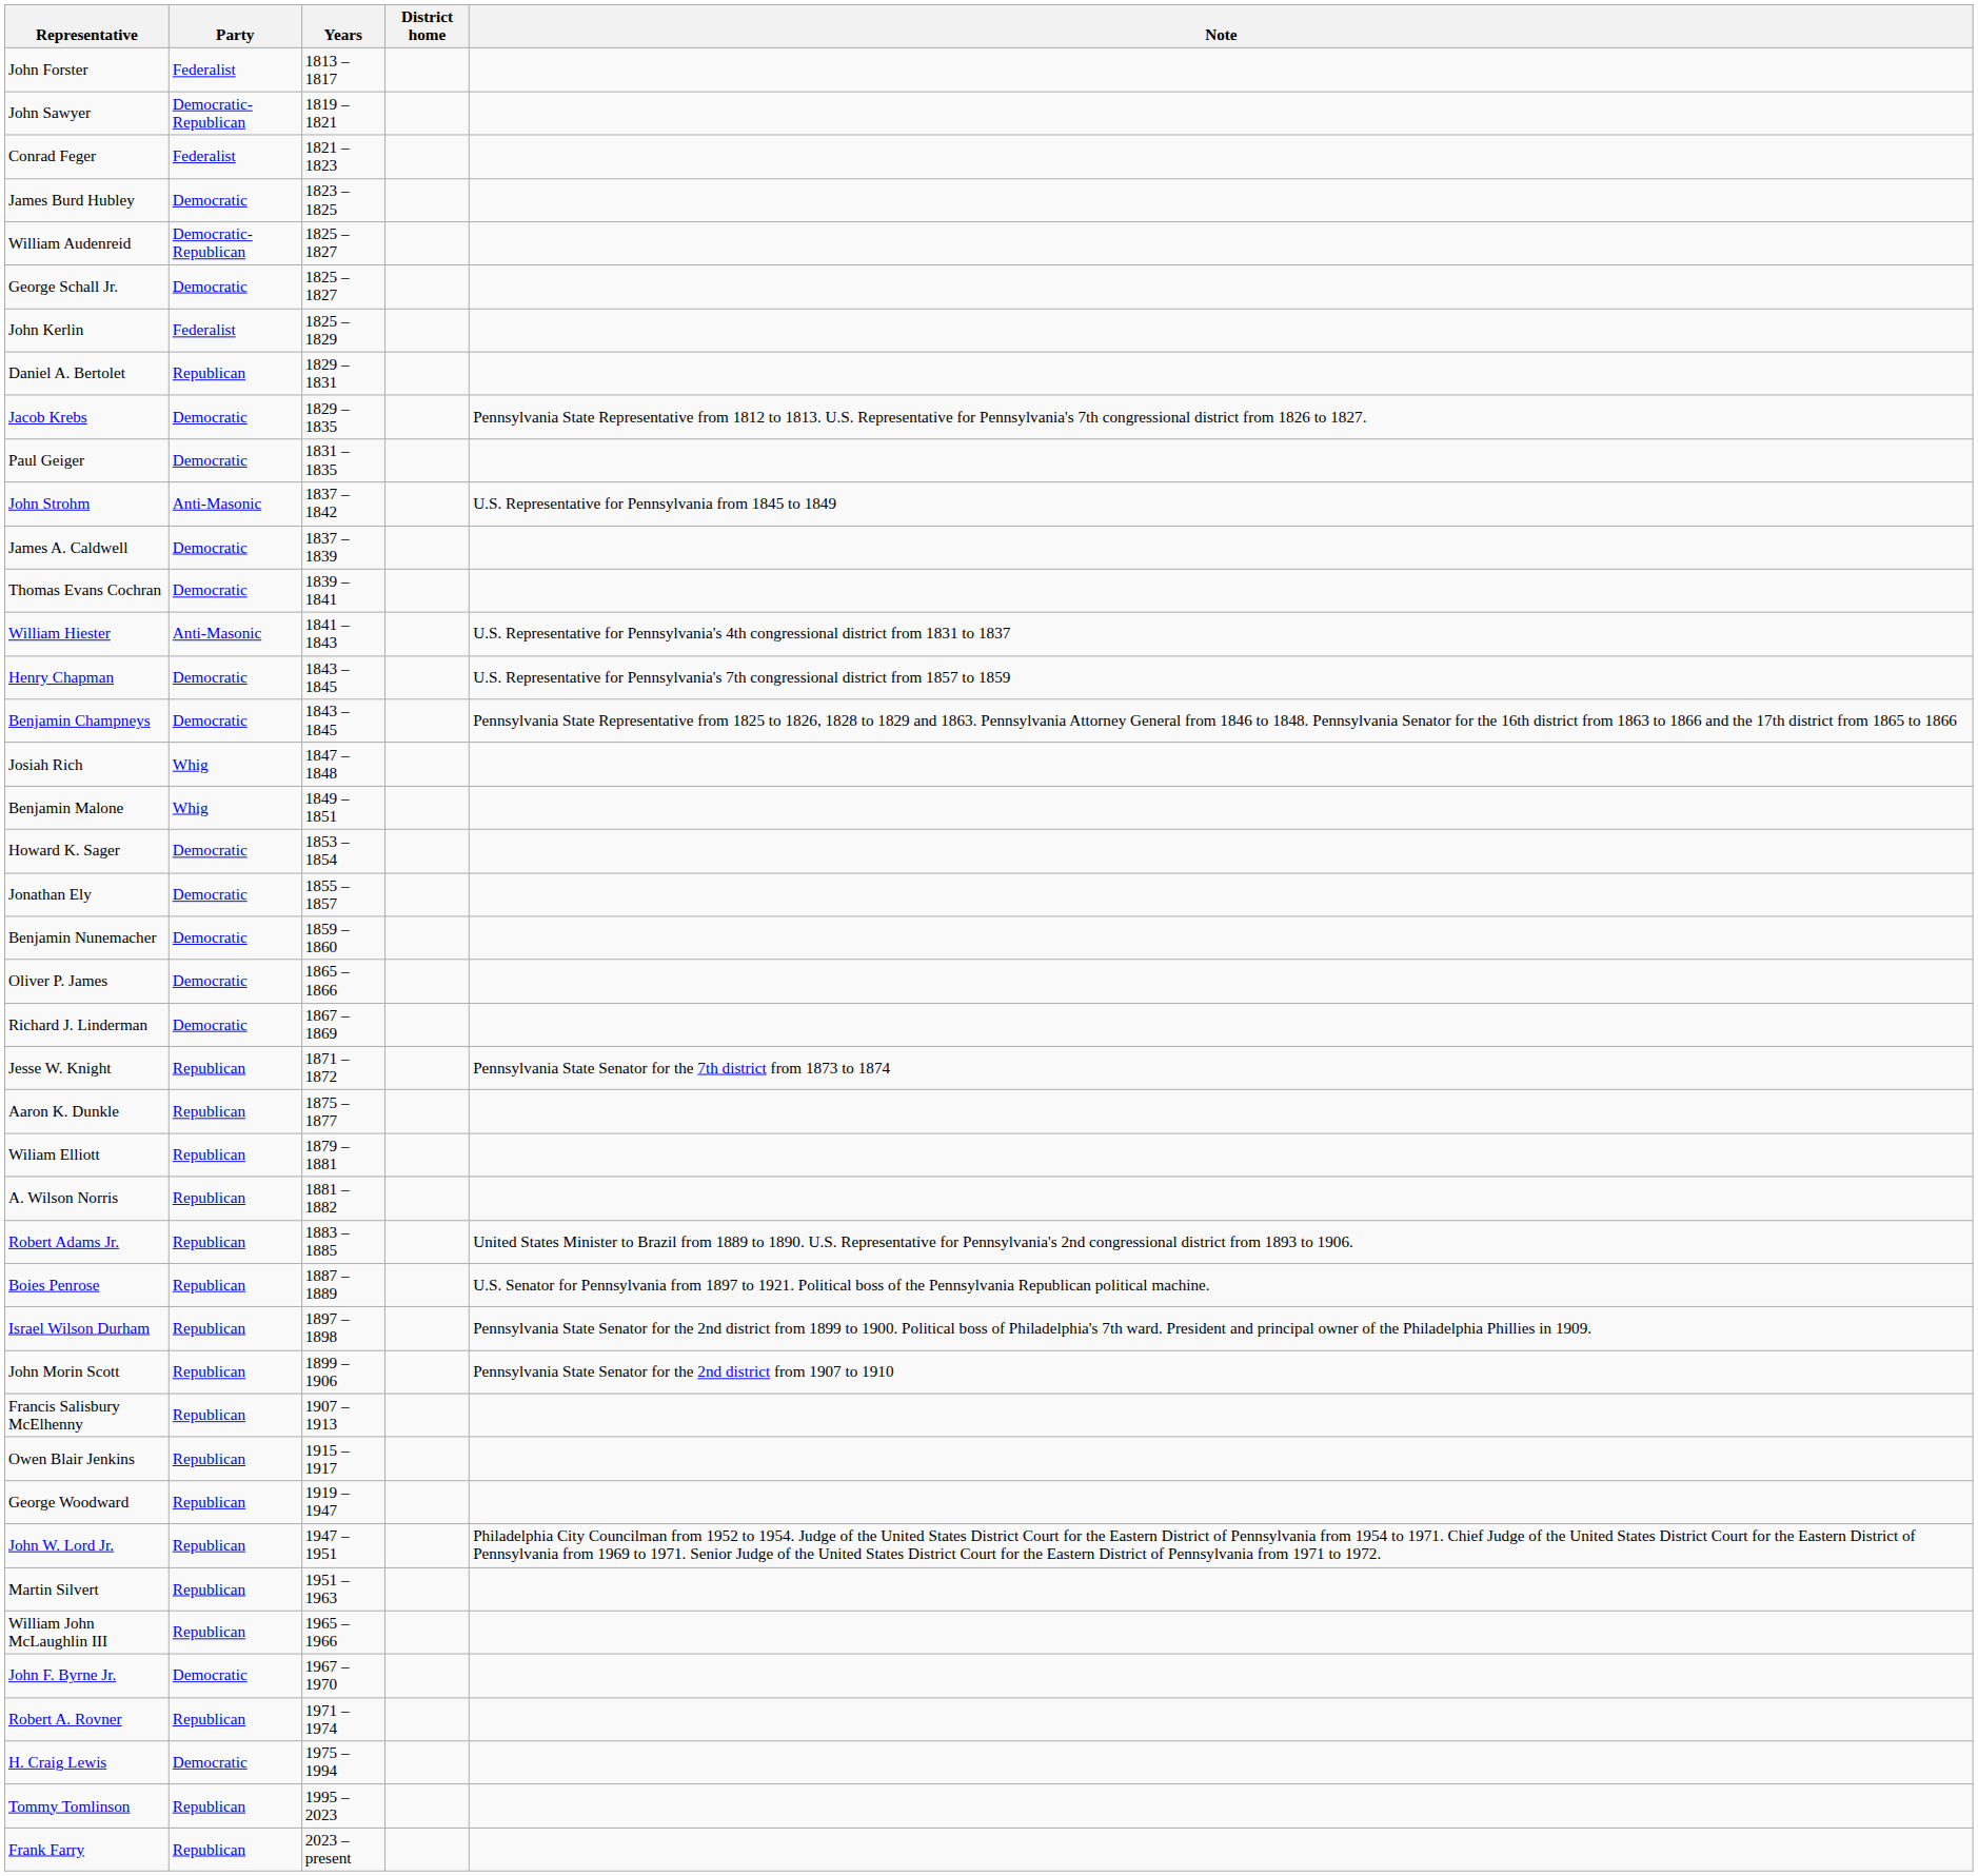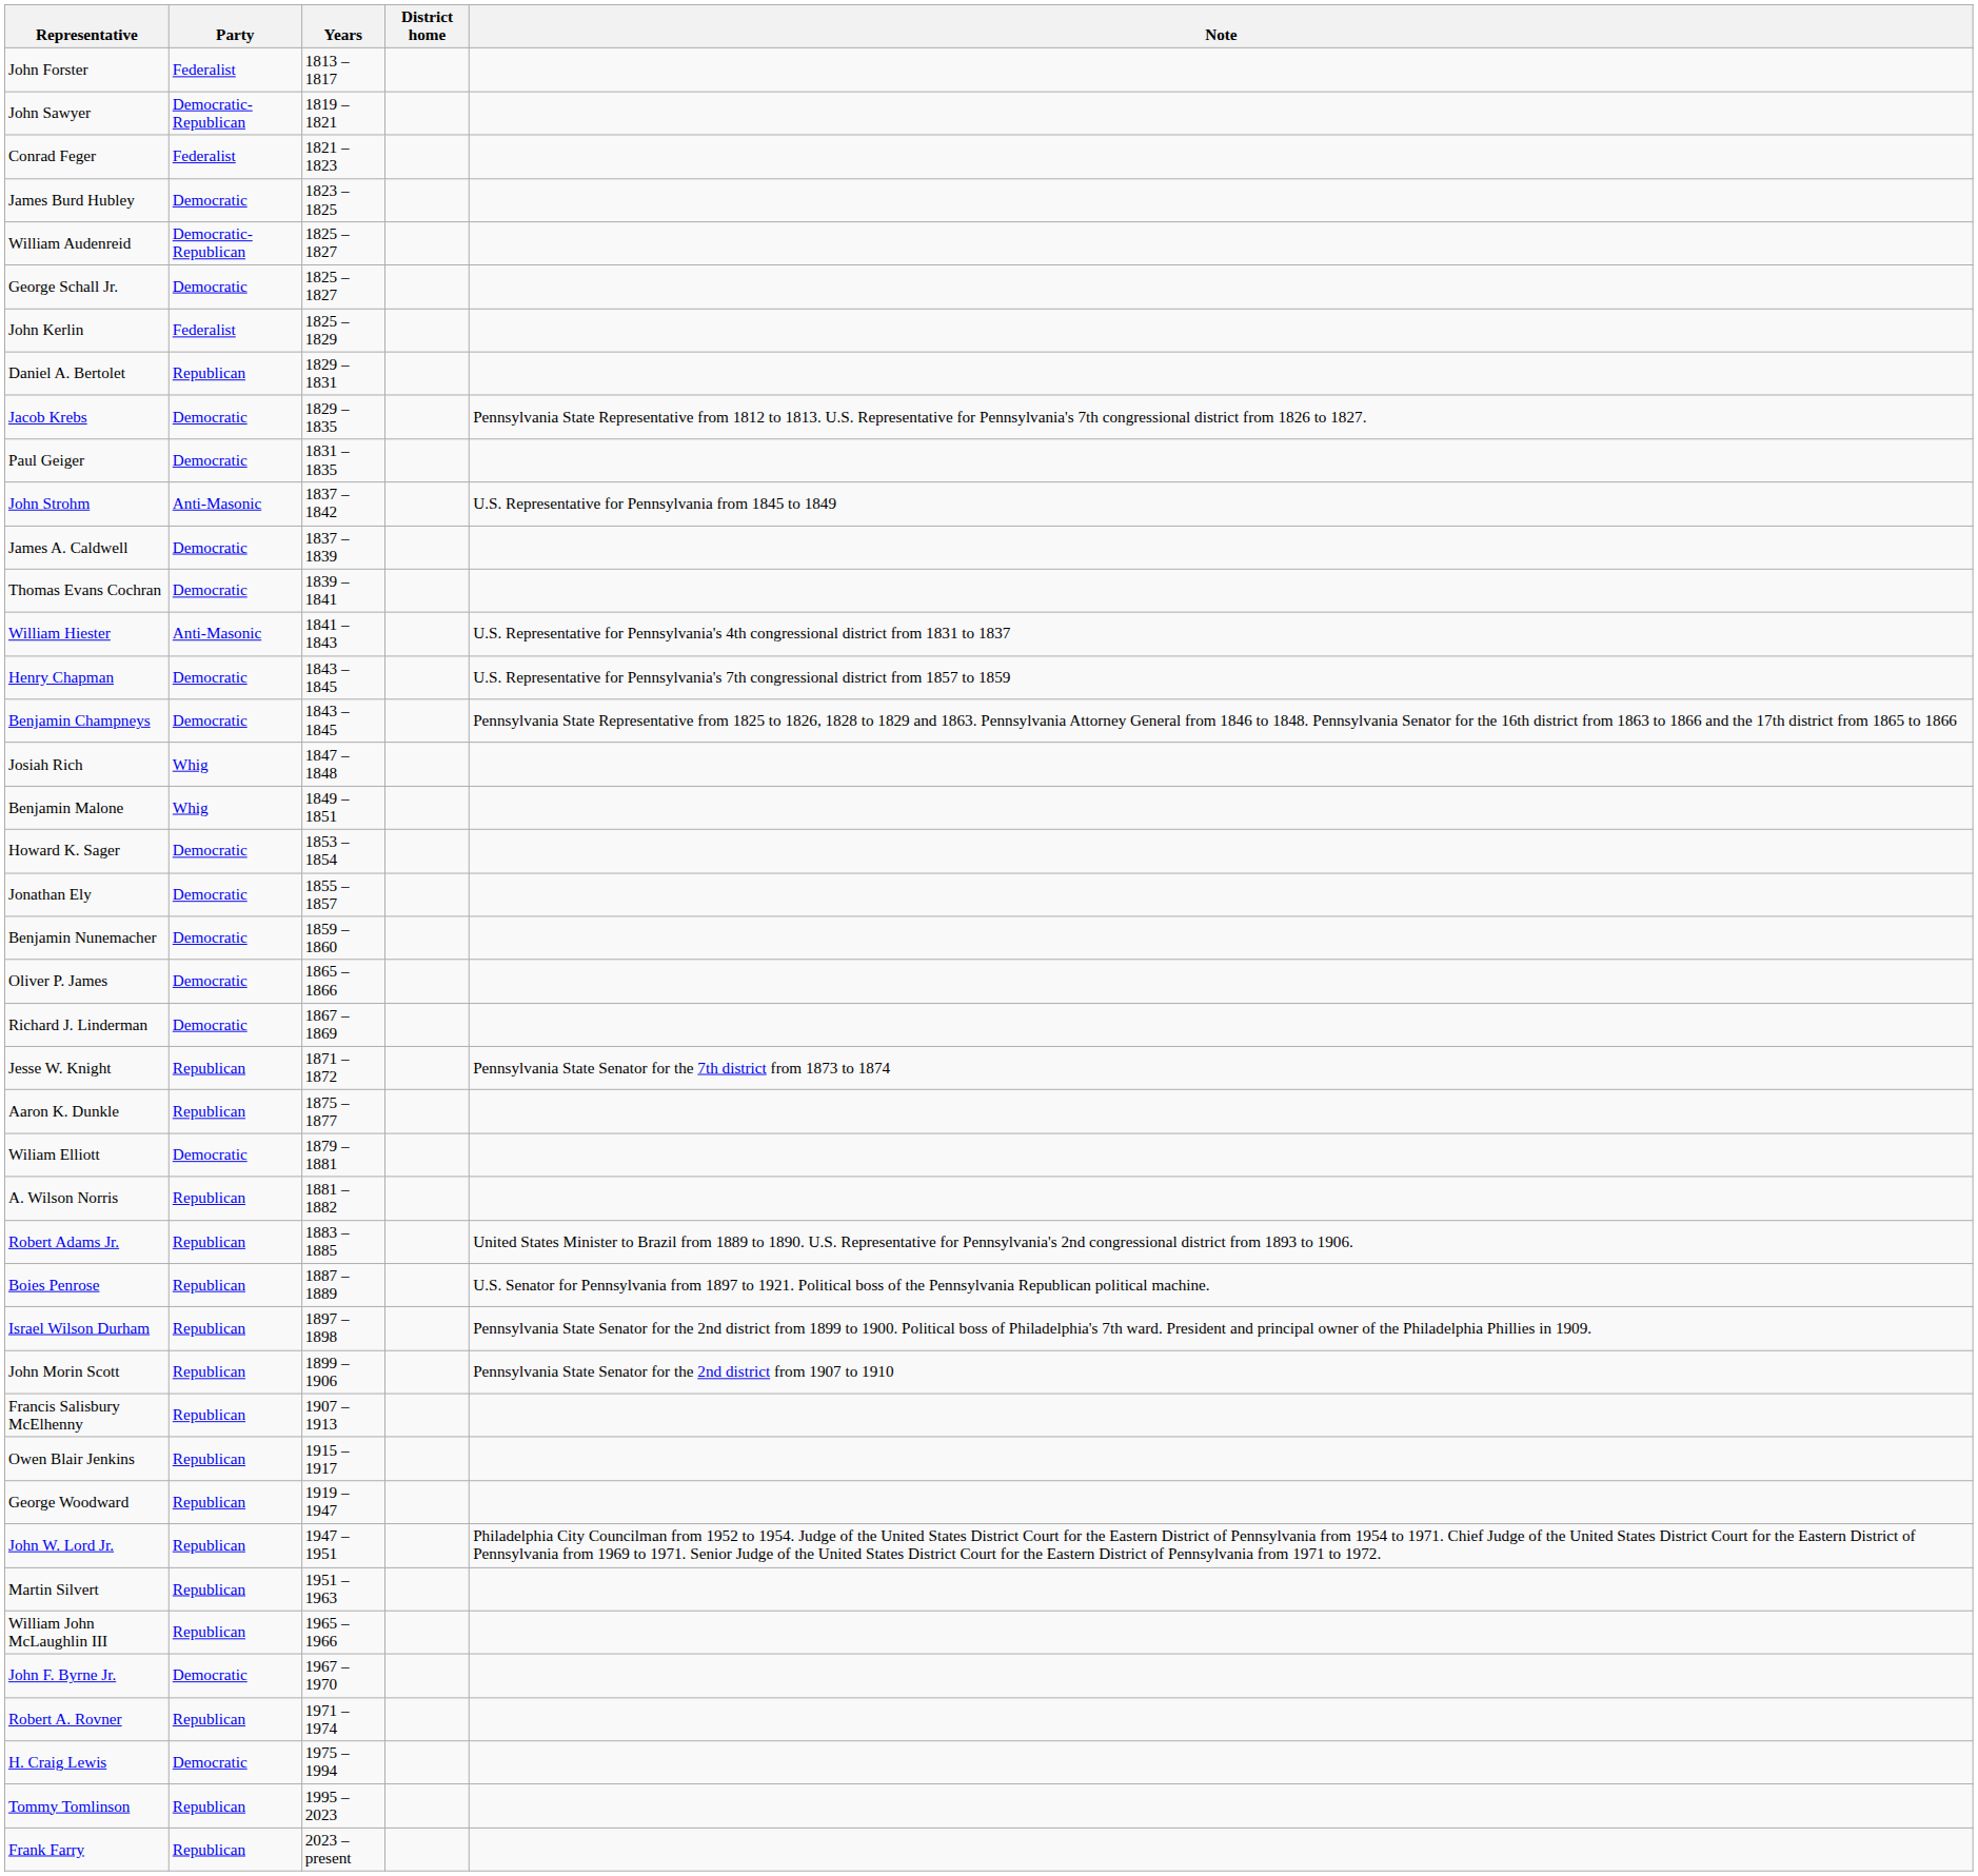Wiliam Elliott | Party: Republican -> Democratic
